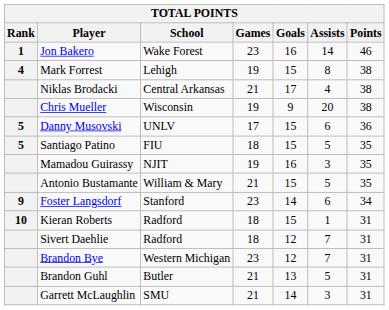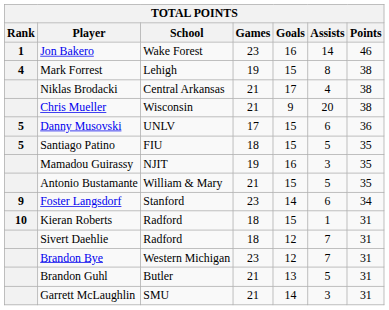Chris Mueller | Games: 19 -> 21
